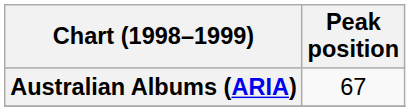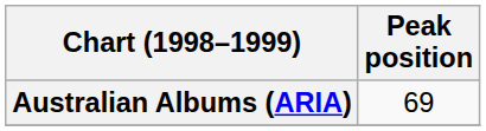Australian Albums (ARIA) | Peak position: 67 -> 69
